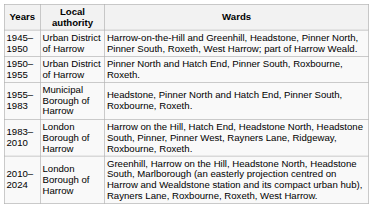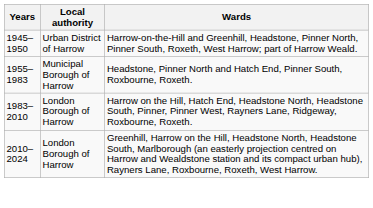- row: 1950–1955 | Urban District of Harrow | Pinner North and Hatch End, Pinner South, Roxbourne, Roxeth.
